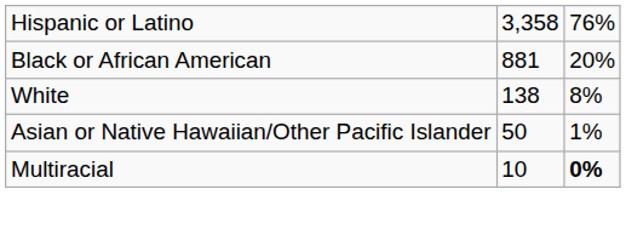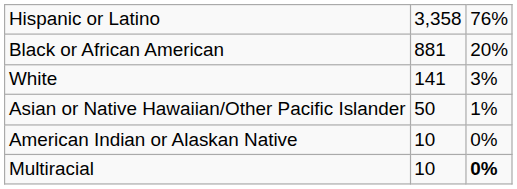White | column 2: 138 -> 141
White | column 3: 8% -> 3%
+ row: American Indian or Alaskan Native | 10 | 0%
